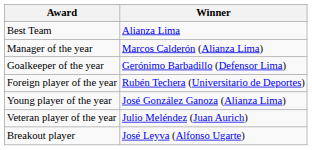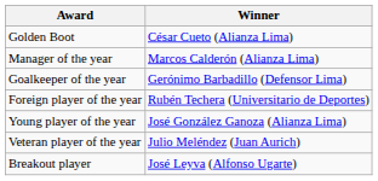- row: Best Team | Alianza Lima
+ row: Golden Boot | César Cueto (Alianza Lima)
